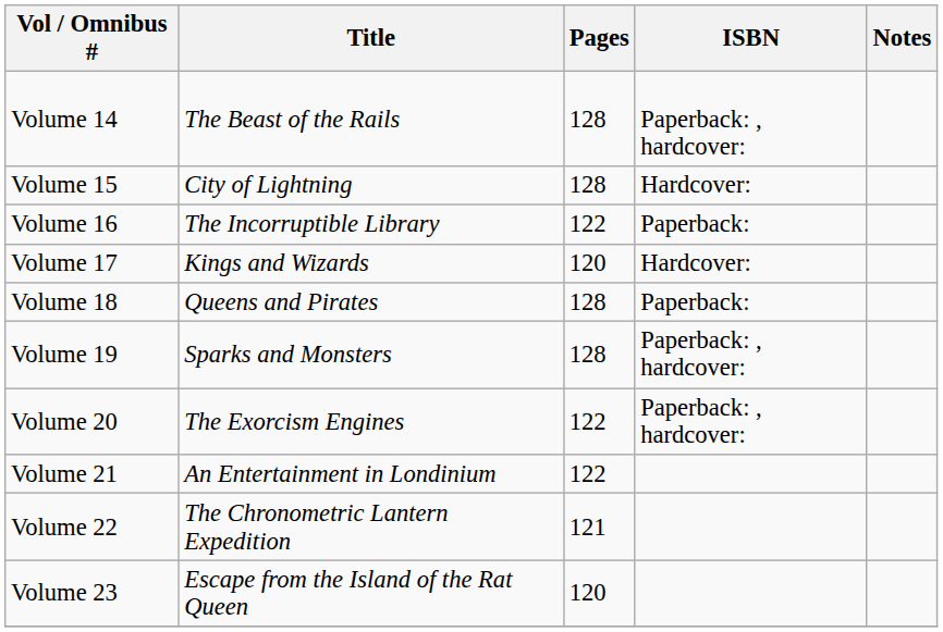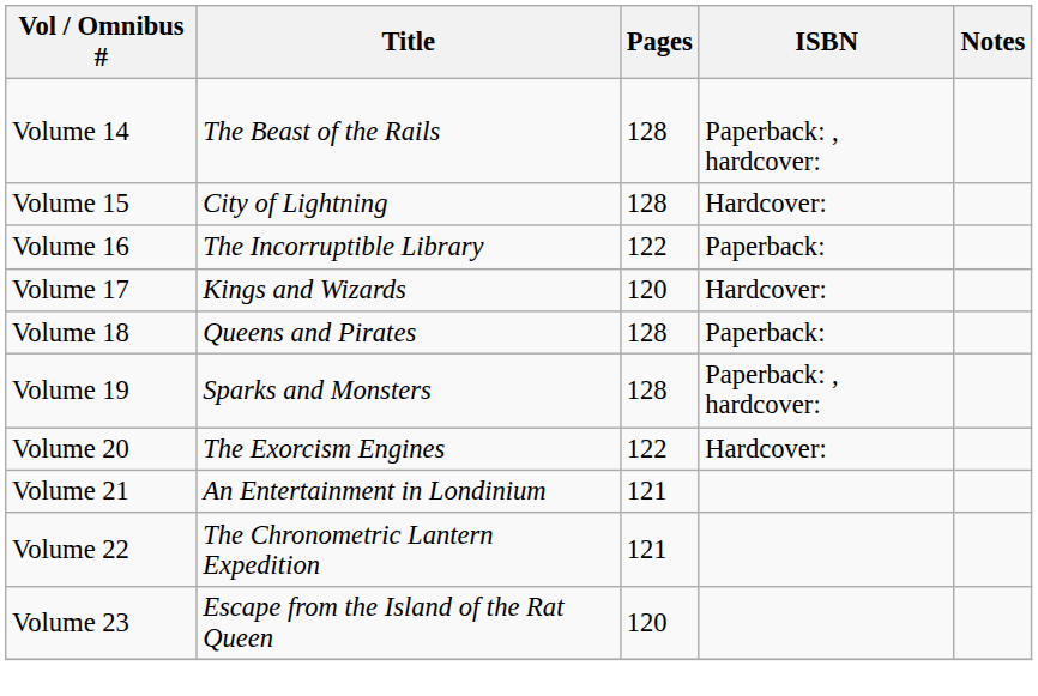Volume 20 | ISBN: Paperback: , hardcover: -> Hardcover:
Volume 21 | Pages: 122 -> 121
